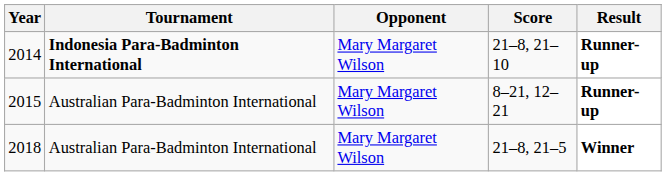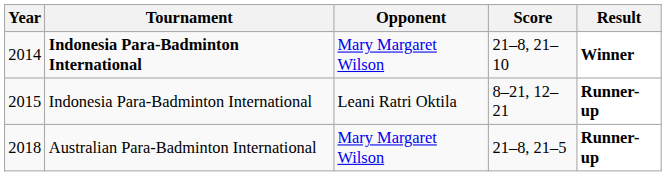2014 | Result: Runner-up -> Winner
2015 | Tournament: Australian Para-Badminton International -> Indonesia Para-Badminton International
2015 | Opponent: Mary Margaret Wilson -> Leani Ratri Oktila
2018 | Result: Winner -> Runner-up
